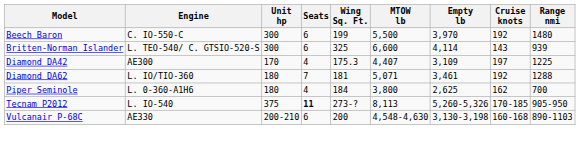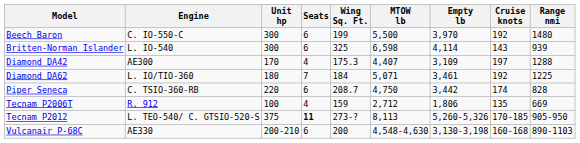Britten-Norman Islander | Engine: L. TEO-540/ C. GTSIO-520-S -> L. IO-540
Britten-Norman Islander | MTOW lb: 6,600 -> 6,598
Diamond DA42 | Range nmi: 1225 -> 1288
Diamond DA62 | Wing Sq. Ft.: 181 -> 184
Diamond DA62 | Range nmi: 1288 -> 1225
- row: Piper Seminole | L. 0-360-A1H6 | 180 | 4 | 184 | 3,800 | 2,625 | 162 | 700
+ row: Piper Seneca | C. TSIO-360-RB | 220 | 6 | 208.7 | 4,750 | 3,442 | 174 | 828
+ row: Tecnam P2006T | R. 912 | 100 | 4 | 159 | 2,712 | 1,806 | 135 | 669
Tecnam P2012 | Engine: L. IO-540 -> L. TEO-540/ C. GTSIO-520-S
